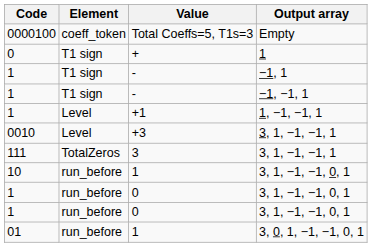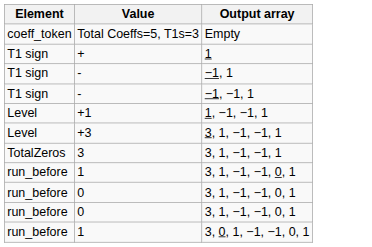- column: Code | 0000100 | 0 | 1 | 1 | 1 | 0010 | 111 | 10 | 1 | 1 | 01
